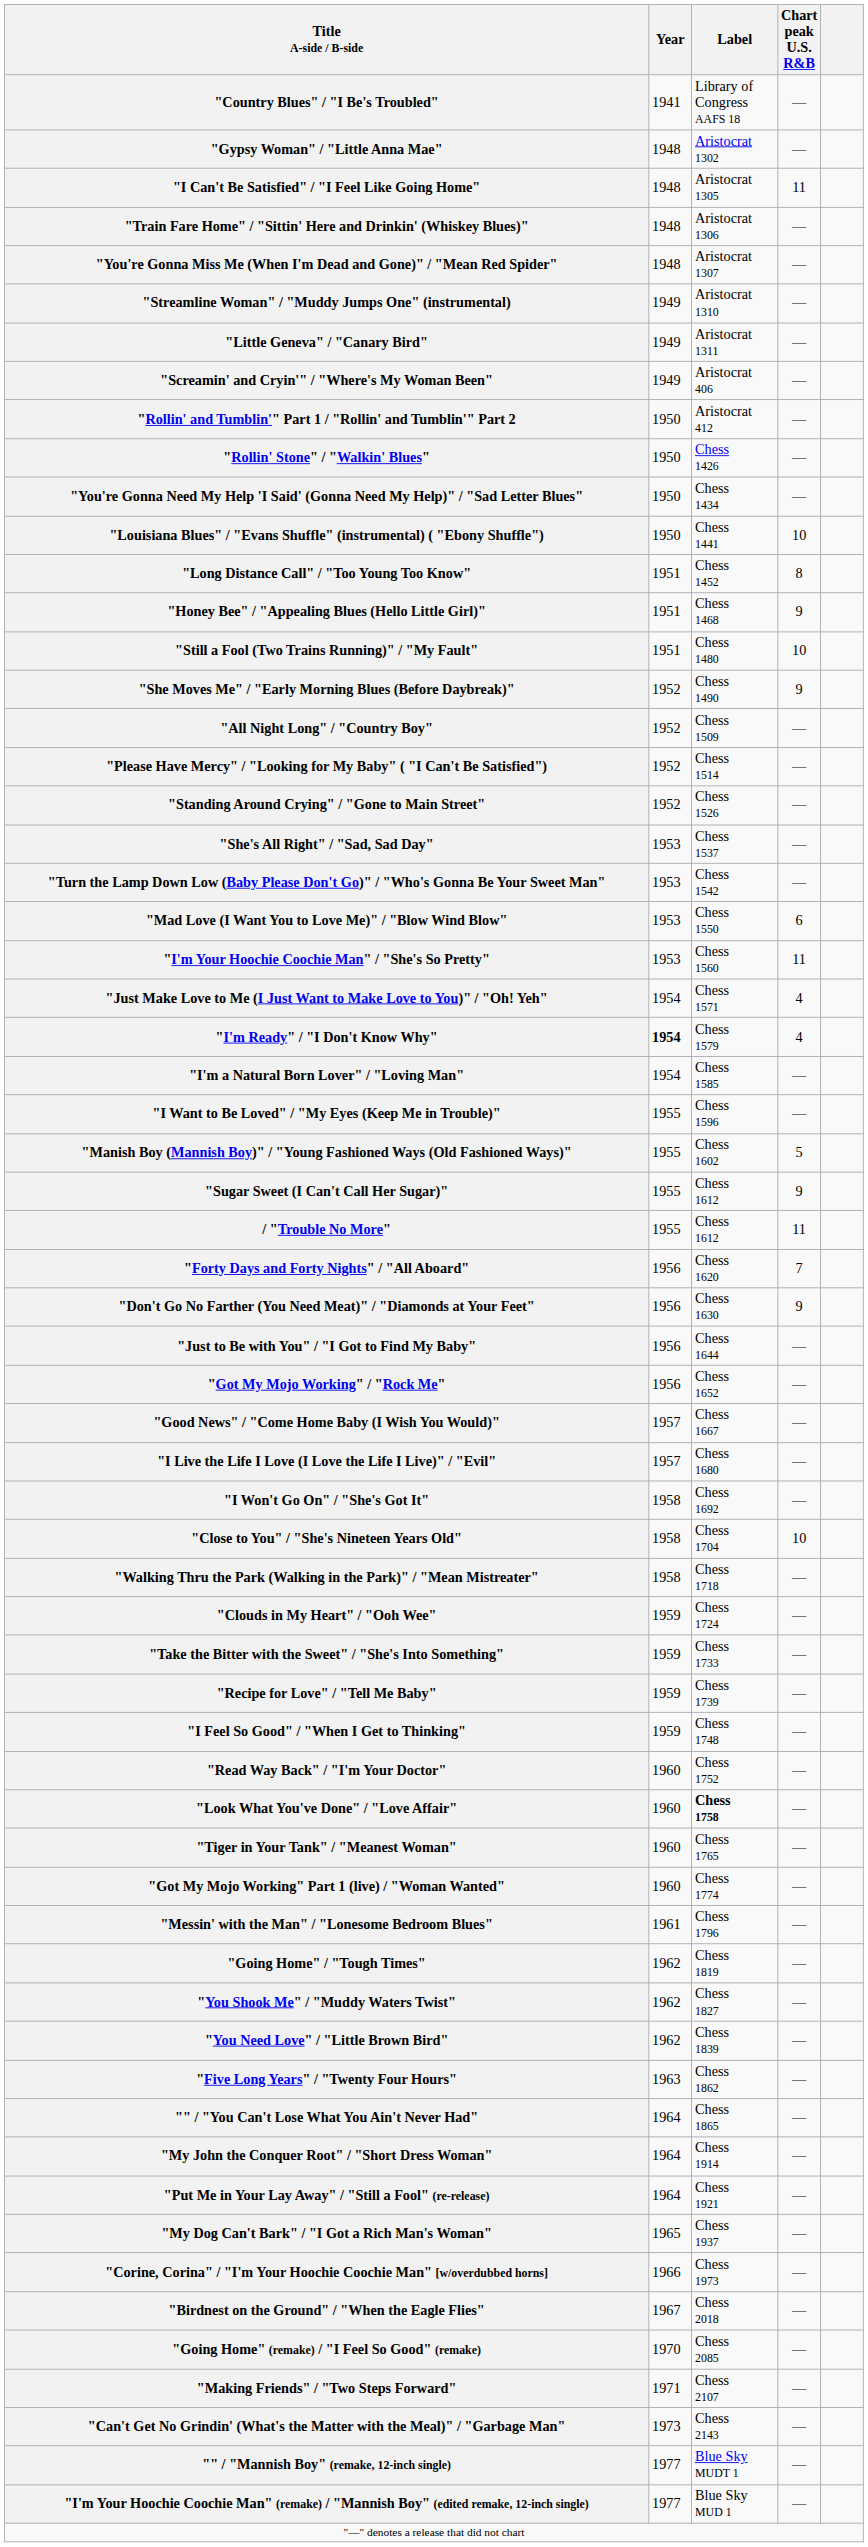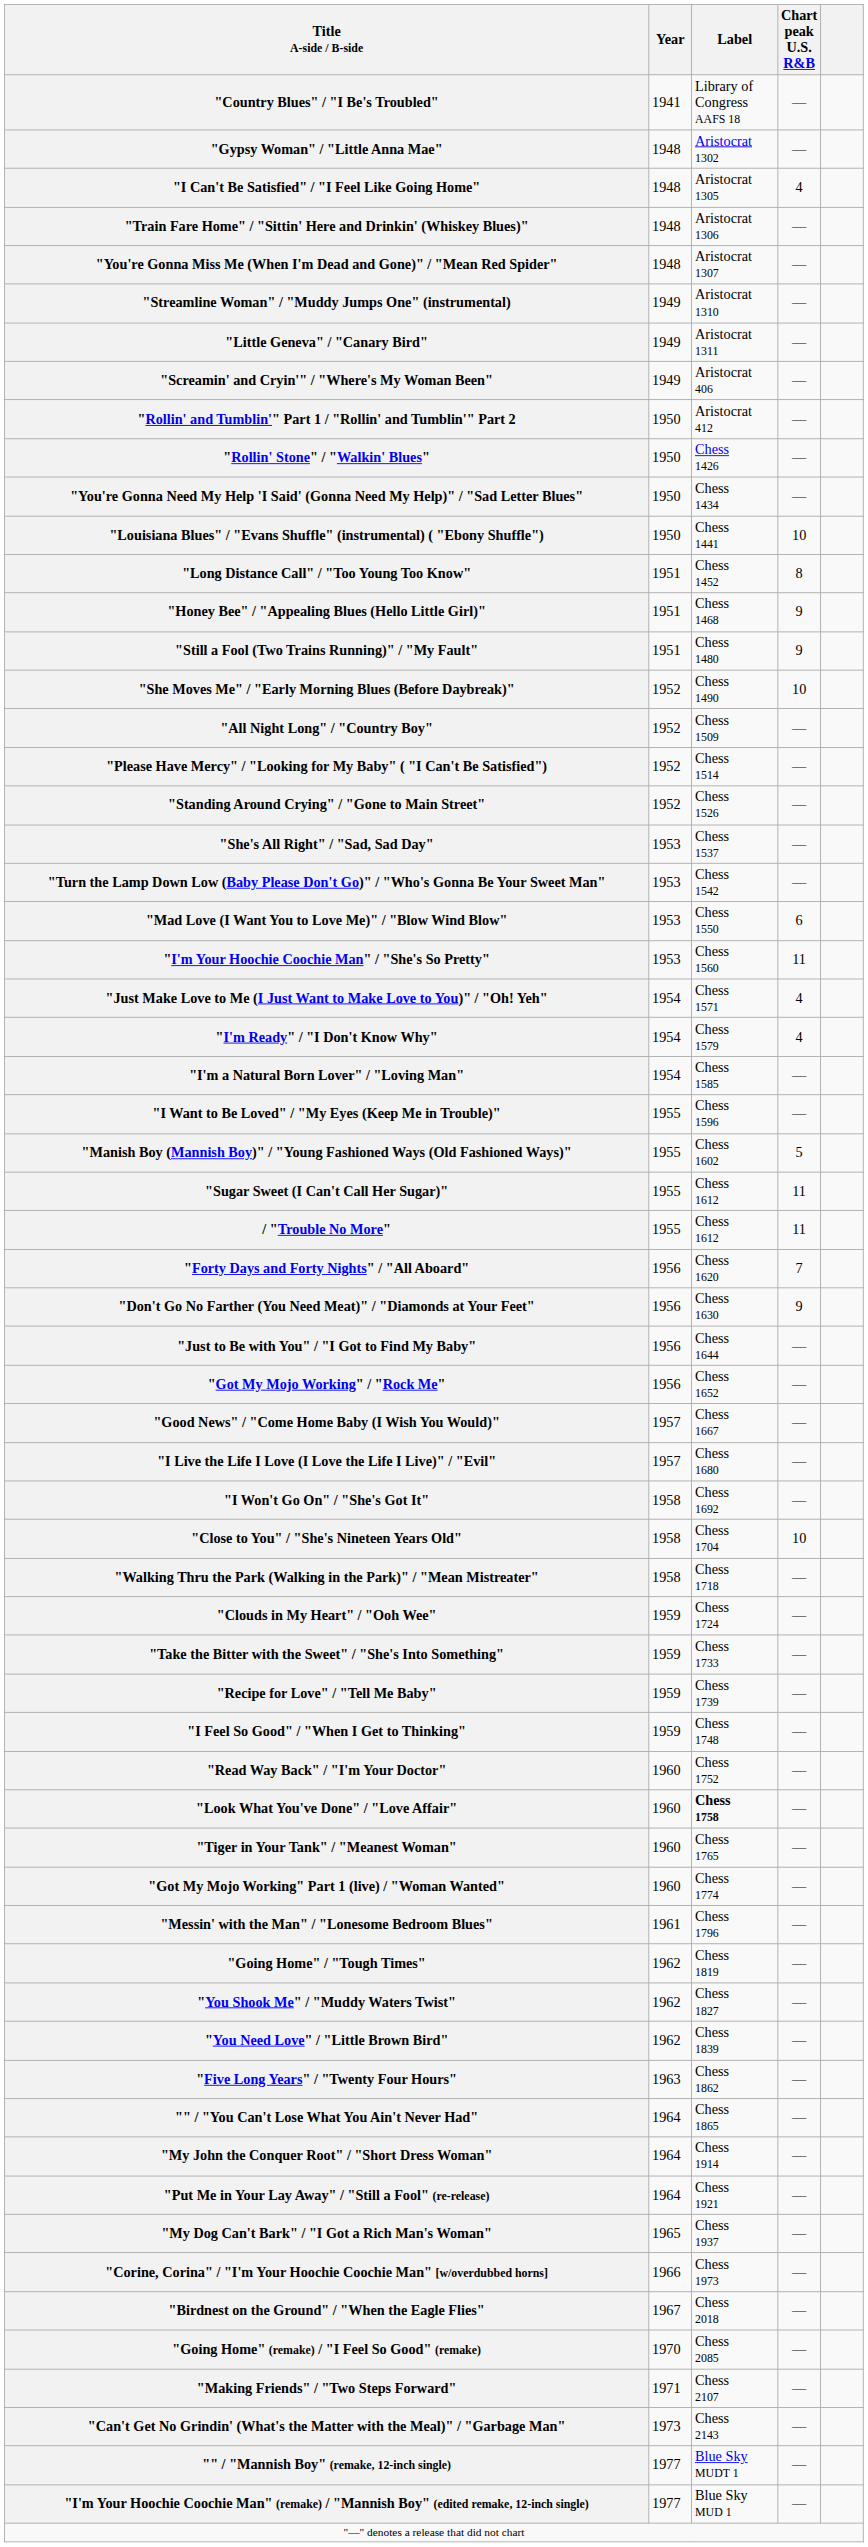"I Can't Be Satisfied" / "I Feel Like Going Home" | Chart peak U.S. R&B: 11 -> 4
"Still a Fool (Two Trains Running)" / "My Fault" | Chart peak U.S. R&B: 10 -> 9
"She Moves Me" / "Early Morning Blues (Before Daybreak)" | Chart peak U.S. R&B: 9 -> 10
"I'm Ready" / "I Don't Know Why" | Year: bold -> normal
"Sugar Sweet (I Can't Call Her Sugar)" | Chart peak U.S. R&B: 9 -> 11
